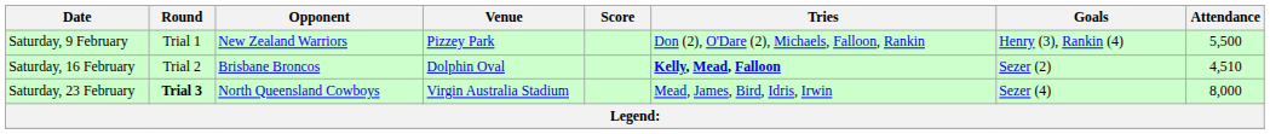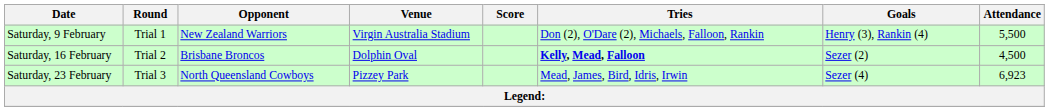Saturday, 9 February | Venue: Pizzey Park -> Virgin Australia Stadium
Saturday, 16 February | Attendance: 4,510 -> 4,500
Saturday, 23 February | Round: bold -> normal
Saturday, 23 February | Venue: Virgin Australia Stadium -> Pizzey Park
Saturday, 23 February | Attendance: 8,000 -> 6,923
